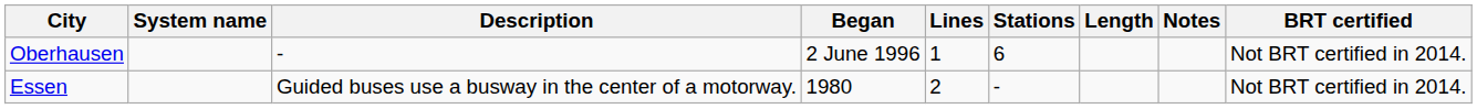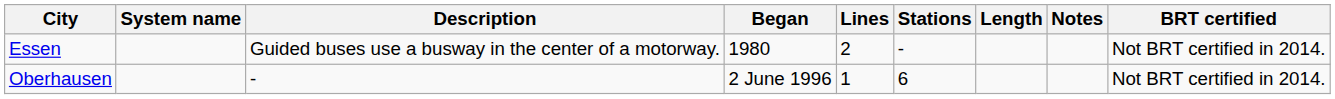rows swapped: Essen <-> Oberhausen
